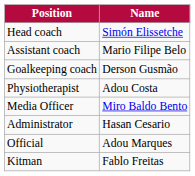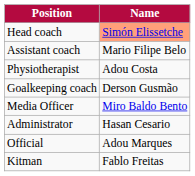Head coach | Name: no background -> lightsalmon background
rows swapped: Goalkeeping coach <-> Physiotherapist
